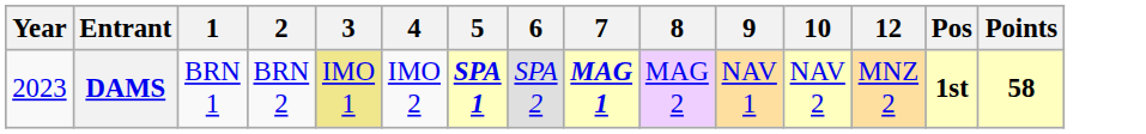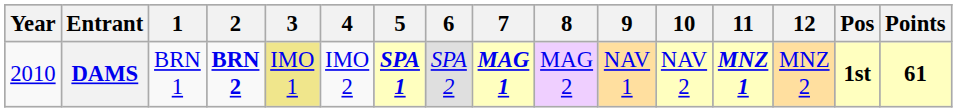+ column: 11 | MNZ 1
DAMS | Year: 2023 -> 2010
DAMS | 2: normal -> bold
DAMS | Points: 58 -> 61
